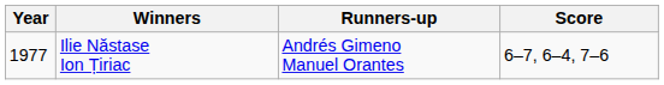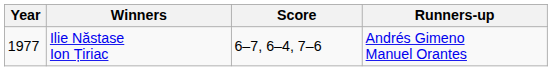columns swapped: Runners-up <-> Score
